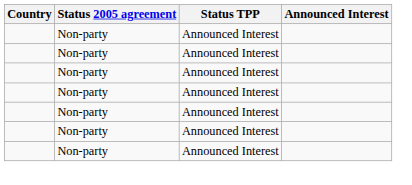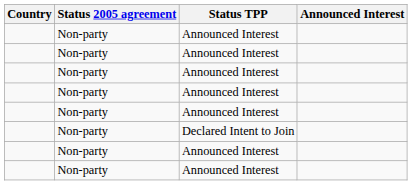+ row: Non-party | Declared Intent to Join
